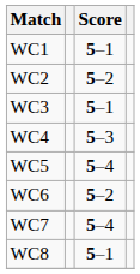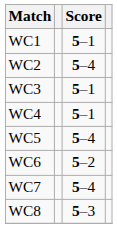WC2 | Score: 5–2 -> 5–4
WC4 | Score: 5–3 -> 5–1
WC8 | Score: 5–1 -> 5–3
